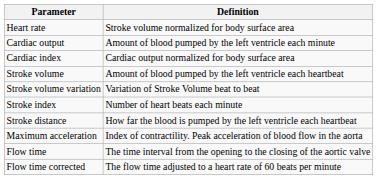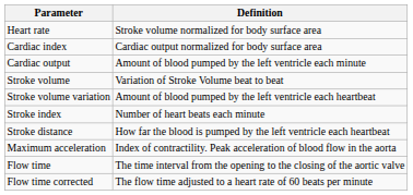rows swapped: Cardiac output <-> Cardiac index
Stroke volume | Definition: Amount of blood pumped by the left ventricle each heartbeat -> Variation of Stroke Volume beat to beat
Stroke volume variation | Definition: Variation of Stroke Volume beat to beat -> Amount of blood pumped by the left ventricle each heartbeat
